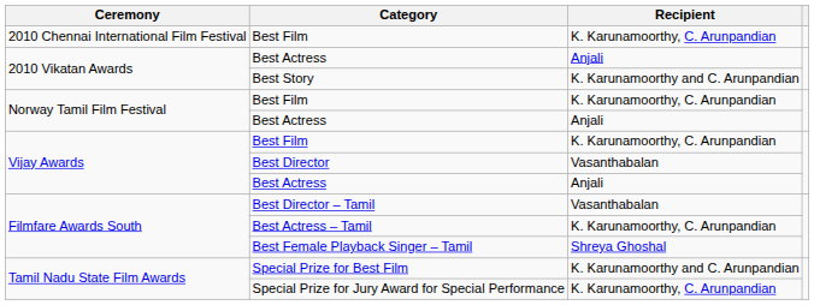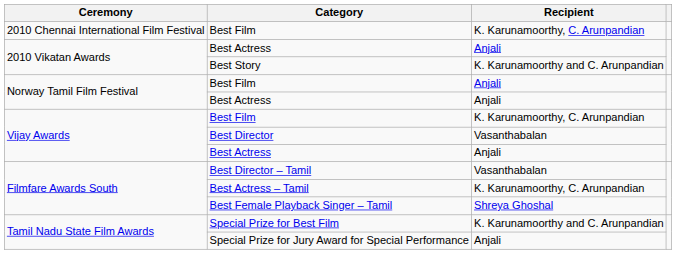Norway Tamil Film Festival / Best Film | Recipient: K. Karunamoorthy, C. Arunpandian -> Anjali
Special Prize for Jury Award for Special Performance | Recipient: K. Karunamoorthy, C. Arunpandian -> Anjali
